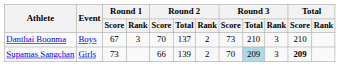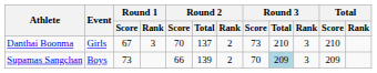Danthai Boonma | Event: Boys -> Girls
Supamas Sangchan | Event: Girls -> Boys
Supamas Sangchan | Total / Score: bold -> normal
